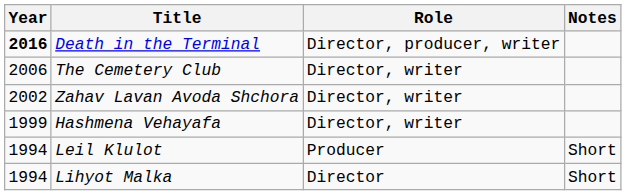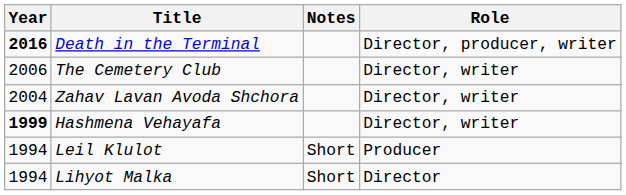columns swapped: Role <-> Notes
Zahav Lavan Avoda Shchora | Year: 2002 -> 2004
Hashmena Vehayafa | Year: normal -> bold
